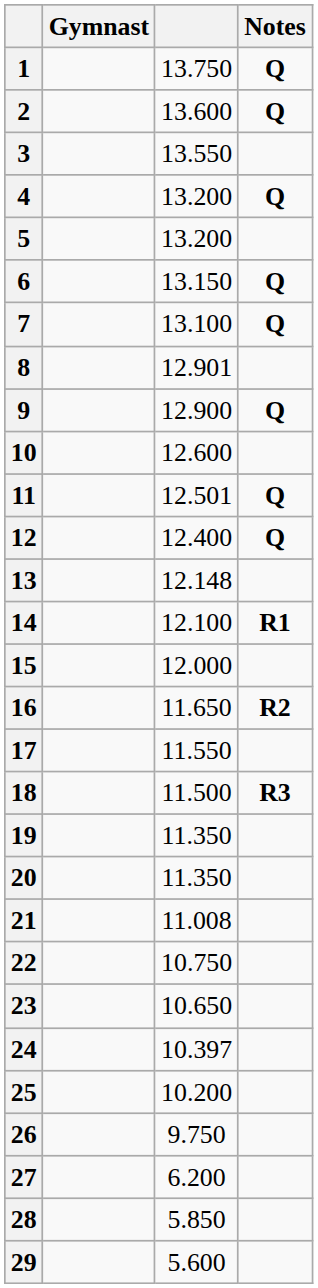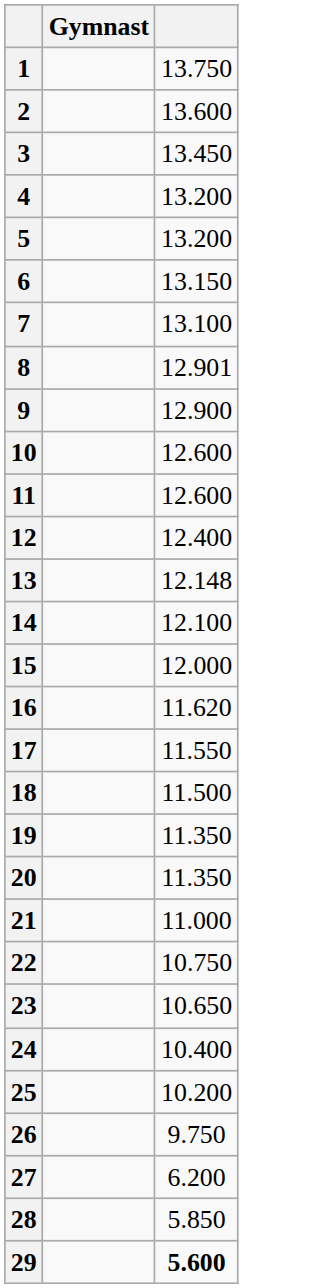- column: Notes | Q | Q | Q | Q | Q | Q | Q | Q | R1 | R2 | R3
3 | column 3: 13.550 -> 13.450
11 | column 3: 12.501 -> 12.600
16 | column 3: 11.650 -> 11.620
21 | column 3: 11.008 -> 11.000
24 | column 3: 10.397 -> 10.400
29 | column 3: normal -> bold
